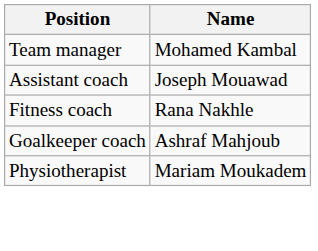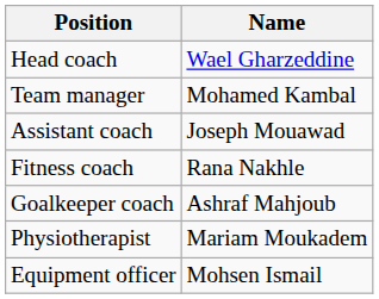+ row: Head coach | Wael Gharzeddine
+ row: Equipment officer | Mohsen Ismail
